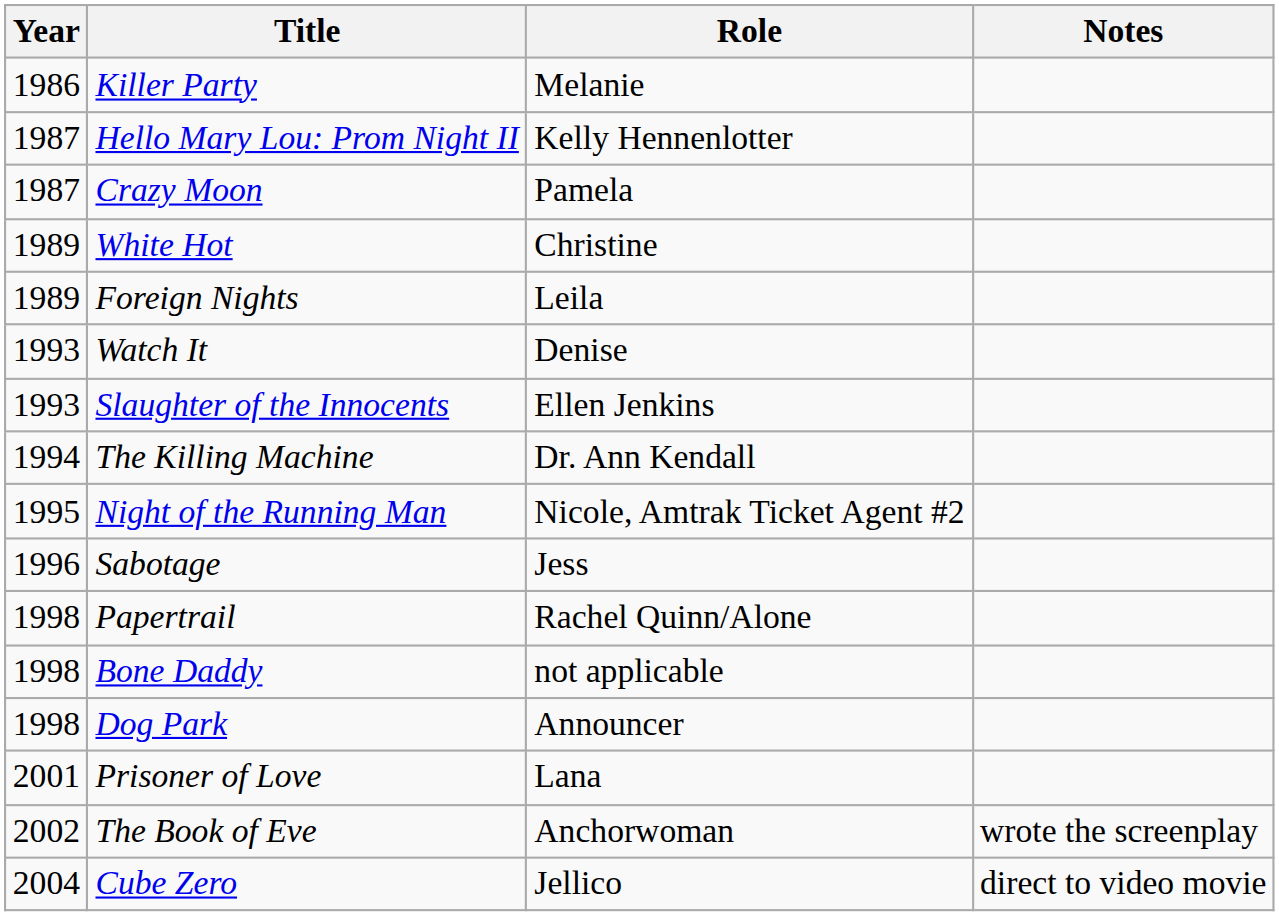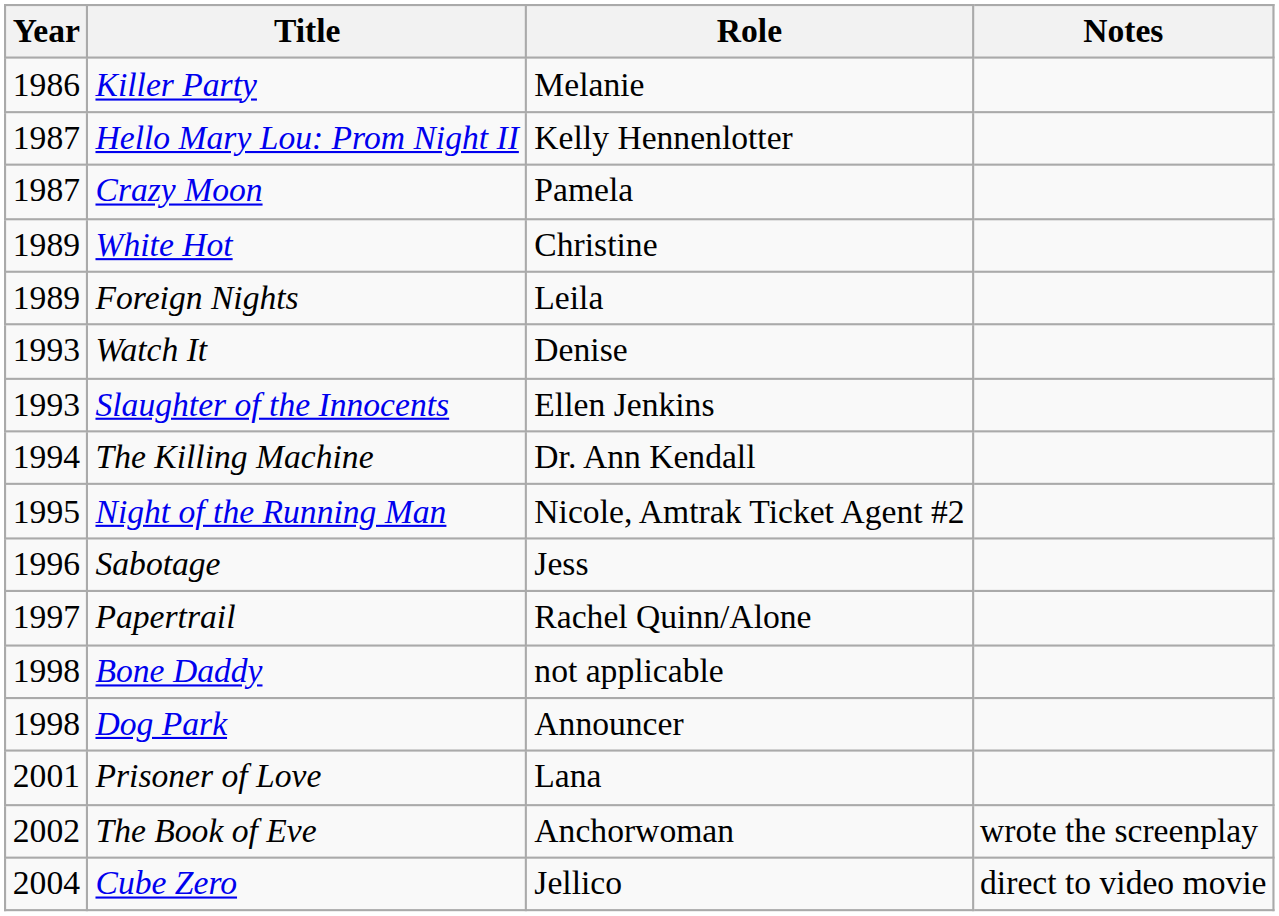Papertrail | Year: 1998 -> 1997
